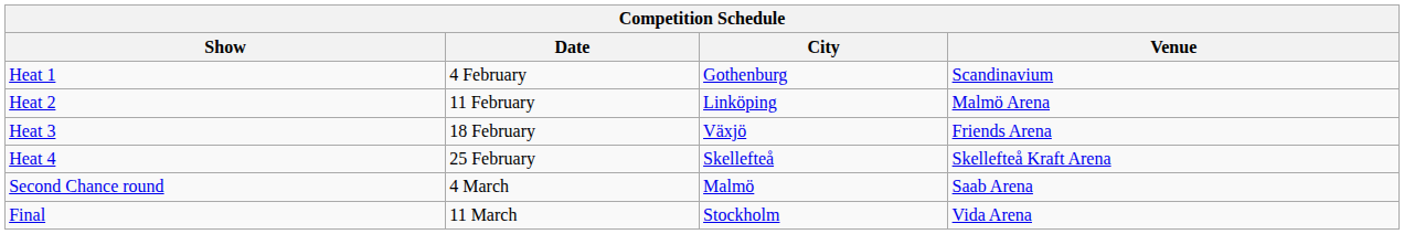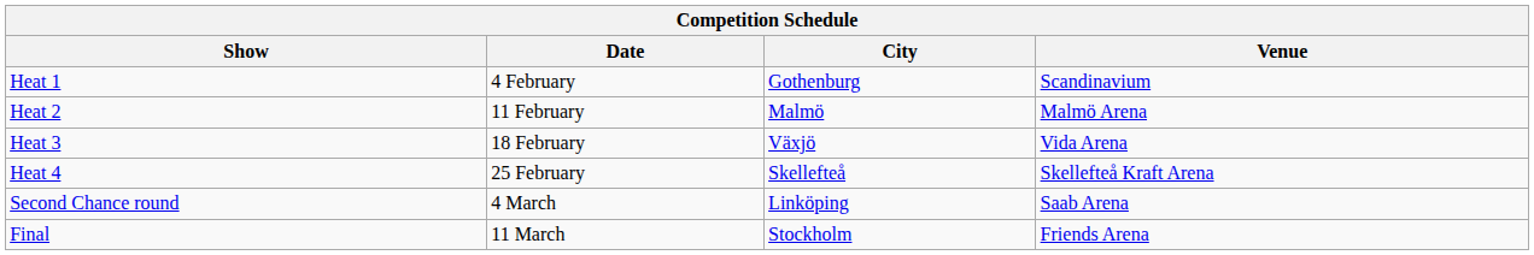Heat 2 | City: Linköping -> Malmö
Heat 3 | Venue: Friends Arena -> Vida Arena
Second Chance round | City: Malmö -> Linköping
Final | Venue: Vida Arena -> Friends Arena
